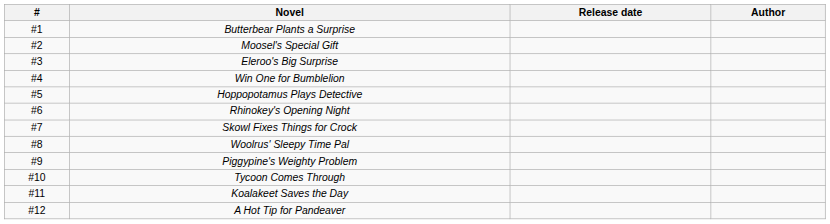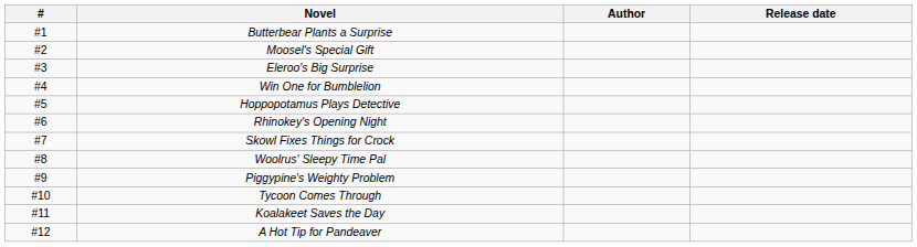columns swapped: Author <-> Release date
